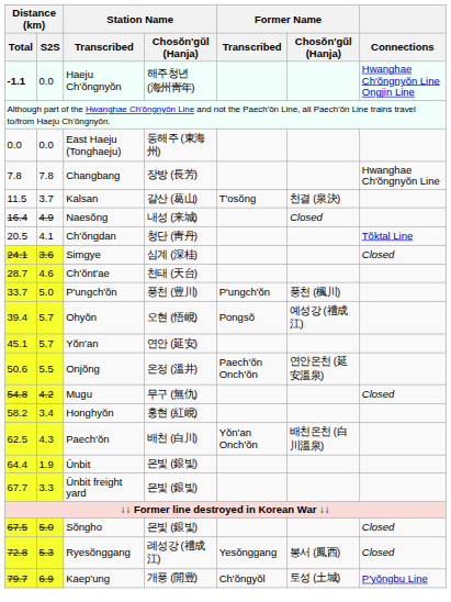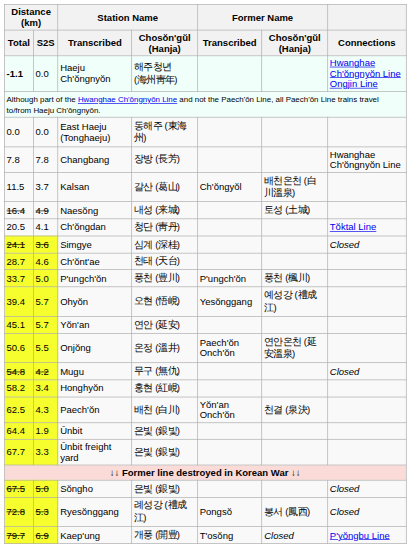Kalsan | Former Name / Transcribed: T'osŏng -> Ch'ŏngyŏl
Kalsan | Former Name / Chosŏn'gŭl (Hanja): 천결 (泉決) -> 배천온천 (白川溫泉)
Naesŏng | Former Name / Chosŏn'gŭl (Hanja): Closed -> 토성 (土城)
Ohyŏn | Former Name / Transcribed: Pongsŏ -> Yesŏnggang
Paech'ŏn | Former Name / Chosŏn'gŭl (Hanja): 배천온천 (白川溫泉) -> 천결 (泉決)
Ryesŏnggang | Former Name / Transcribed: Yesŏnggang -> Pongsŏ
Kaep'ung | Former Name / Transcribed: Ch'ŏngyŏl -> T'osŏng
Kaep'ung | Former Name / Chosŏn'gŭl (Hanja): 토성 (土城) -> Closed
